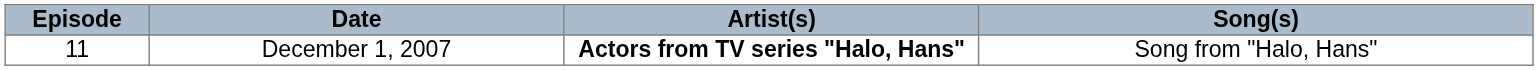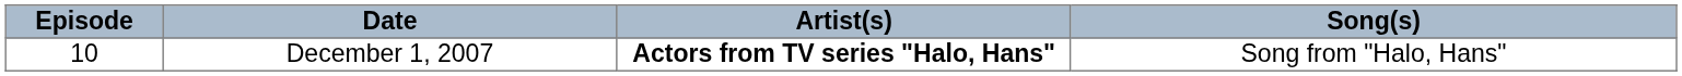December 1, 2007 | Episode: 11 -> 10
